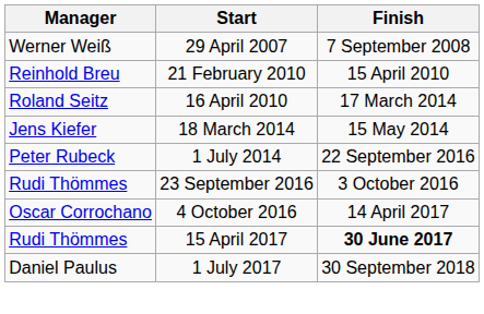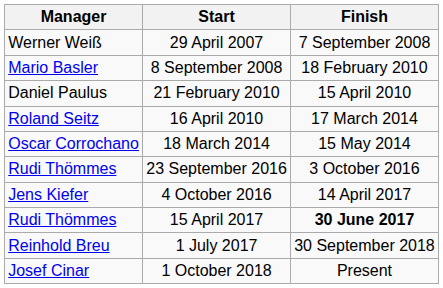+ row: Mario Basler | 8 September 2008 | 18 February 2010
21 February 2010 | Manager: Reinhold Breu -> Daniel Paulus
18 March 2014 | Manager: Jens Kiefer -> Oscar Corrochano
- row: Peter Rubeck | 1 July 2014 | 22 September 2016
4 October 2016 | Manager: Oscar Corrochano -> Jens Kiefer
1 July 2017 | Manager: Daniel Paulus -> Reinhold Breu
+ row: Josef Cinar | 1 October 2018 | Present
